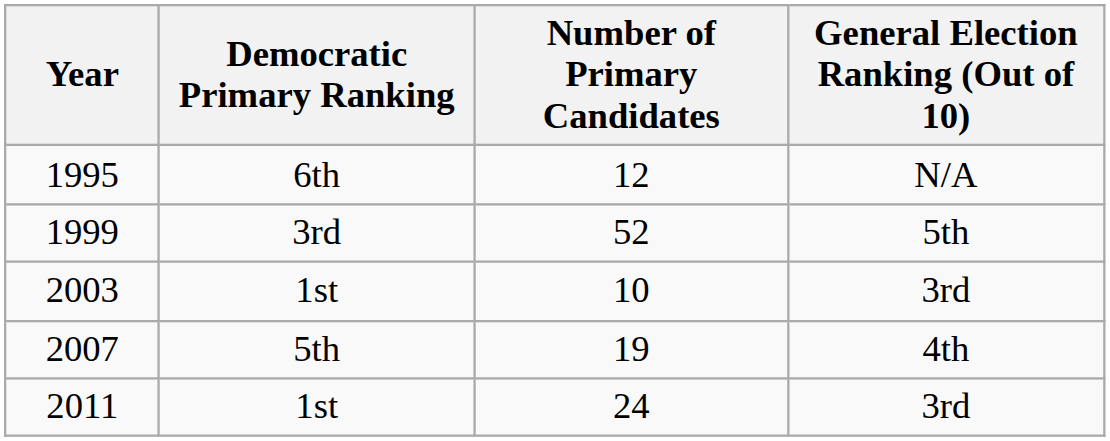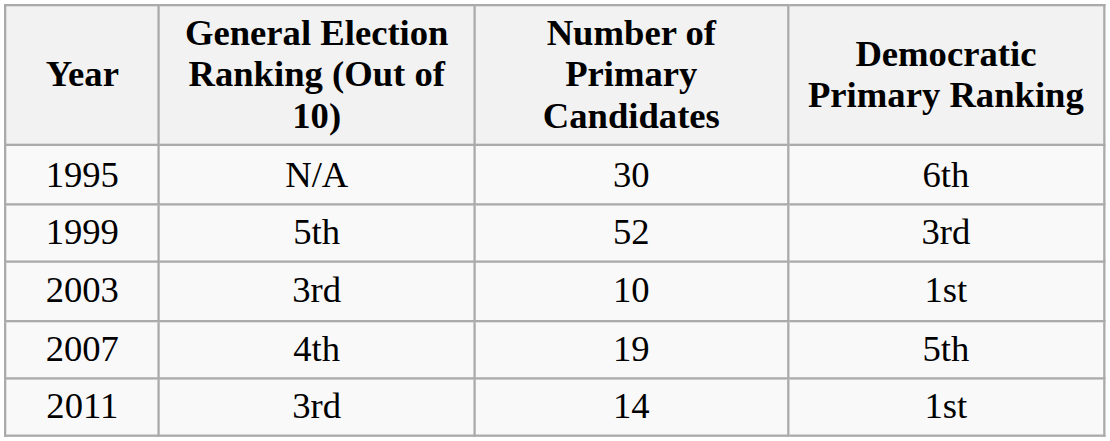columns swapped: Democratic Primary Ranking <-> General Election Ranking (Out of 10)
1995 | Number of Primary Candidates: 12 -> 30
2011 | Number of Primary Candidates: 24 -> 14
